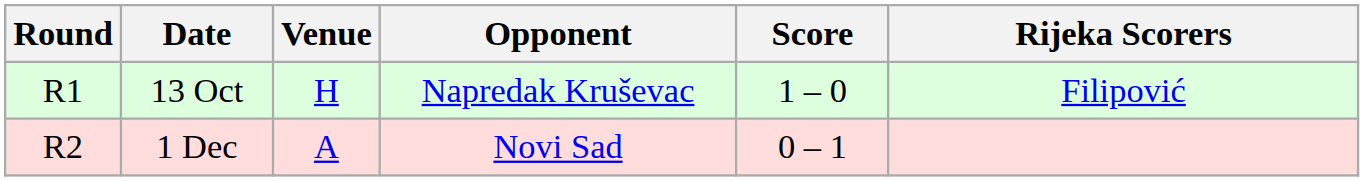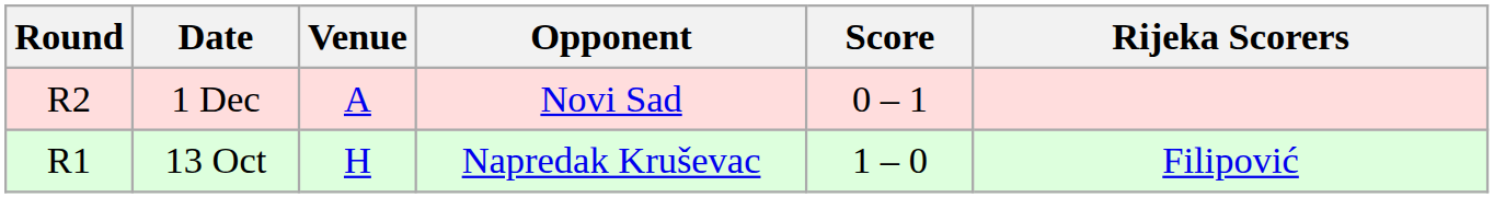rows swapped: 13 Oct <-> 1 Dec
